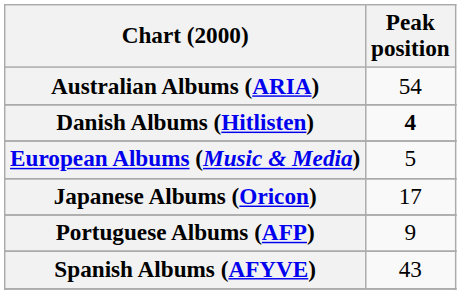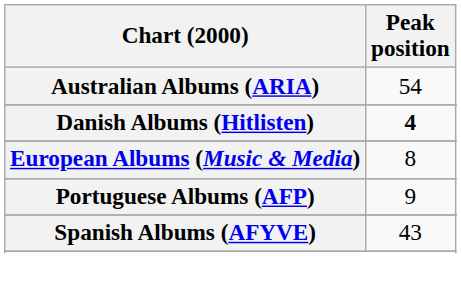European Albums (Music & Media) | Peak position: 5 -> 8
- row: Japanese Albums (Oricon) | 17
